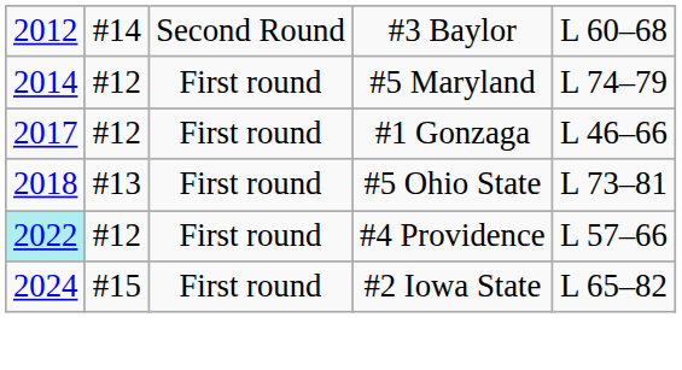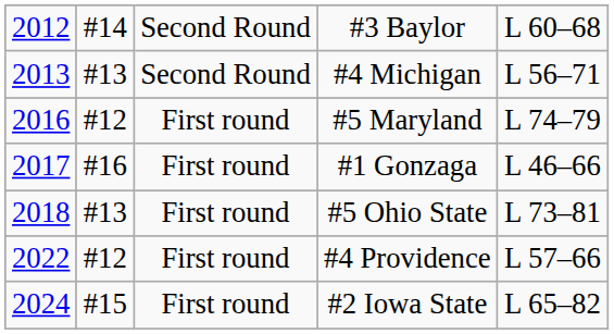+ row: 2013 | #13 | Second Round | #4 Michigan | L 56–71
#5 Maryland | column 1: 2014 -> 2016
#1 Gonzaga | column 2: #12 -> #16
#4 Providence | column 1: paleturquoise background -> no background
